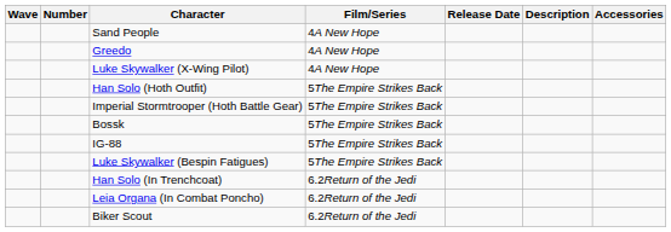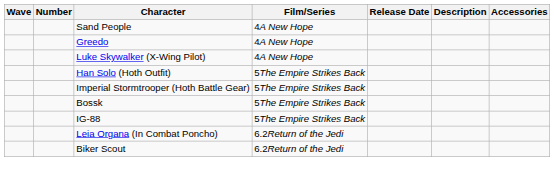- row: Luke Skywalker (Bespin Fatigues) | 5The Empire Strikes Back
- row: Han Solo (In Trenchcoat) | 6.2Return of the Jedi
